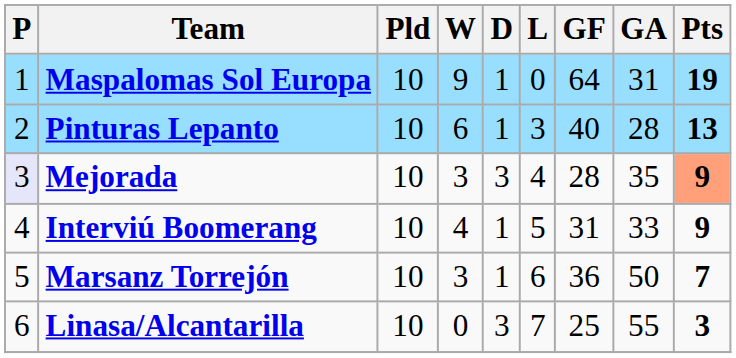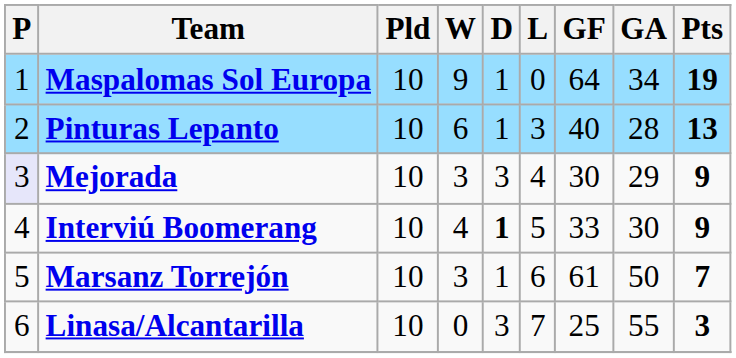Maspalomas Sol Europa | GA: 31 -> 34
Mejorada | GF: 28 -> 30
Mejorada | GA: 35 -> 29
Mejorada | Pts: lightsalmon background -> no background
Interviú Boomerang | D: normal -> bold
Interviú Boomerang | GF: 31 -> 33
Interviú Boomerang | GA: 33 -> 30
Marsanz Torrejón | GF: 36 -> 61
